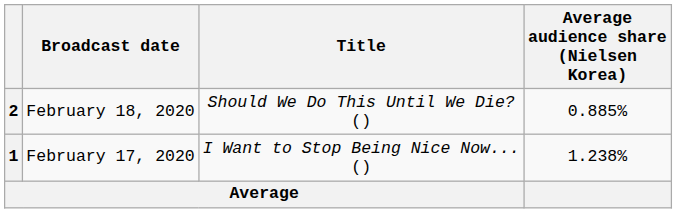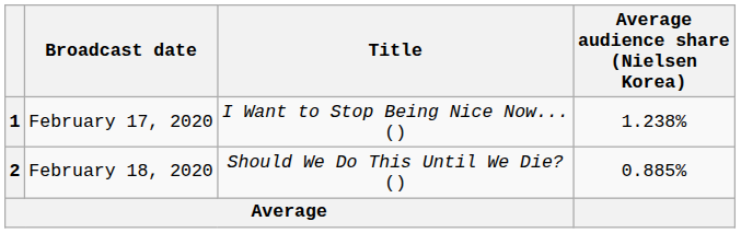rows swapped: 1 <-> 2
